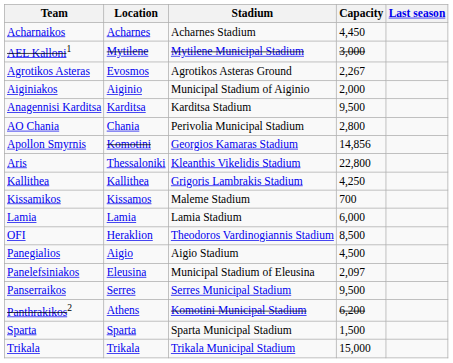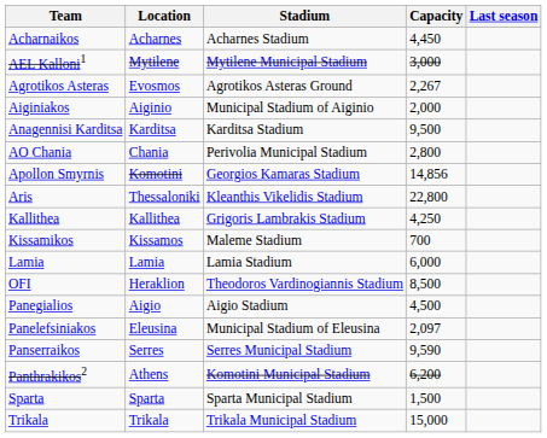Panserraikos | Capacity: 9,500 -> 9,590
